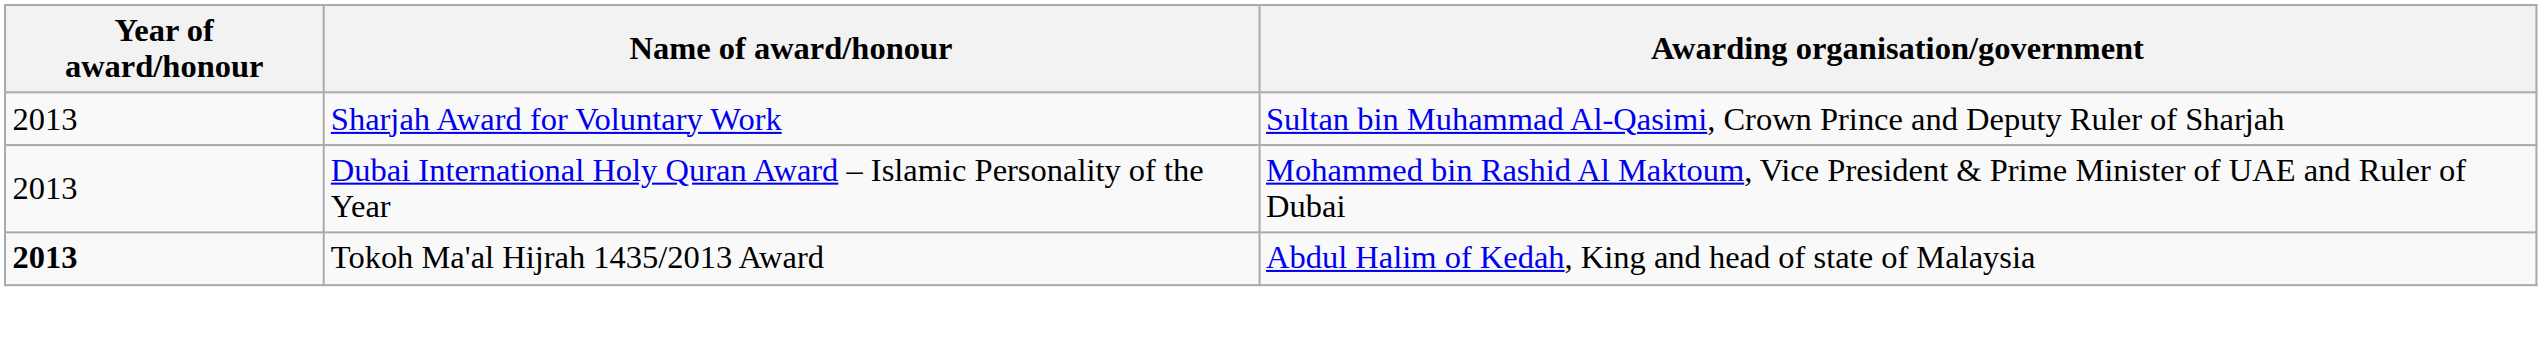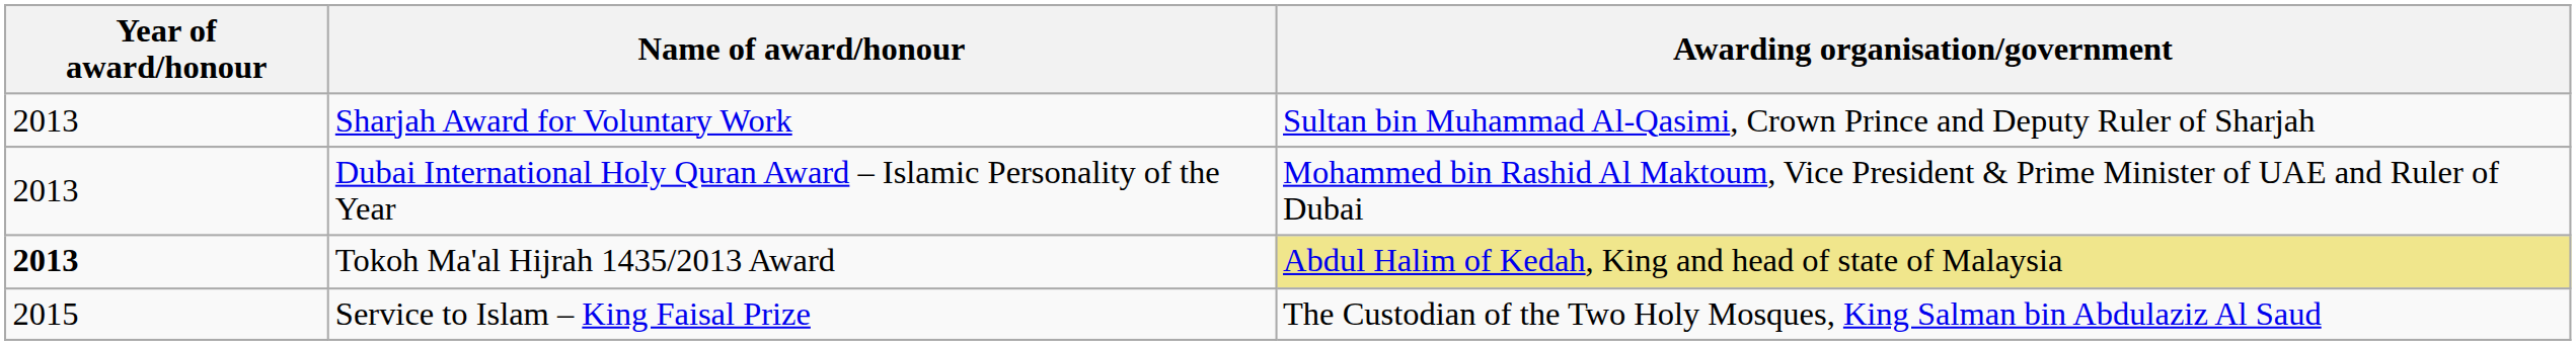Tokoh Ma'al Hijrah 1435/2013 Award | Awarding organisation/government: no background -> khaki background
+ row: 2015 | Service to Islam – King Faisal Prize | The Custodian of the Two Holy Mosques, King Salman bin Abdulaziz Al Saud
